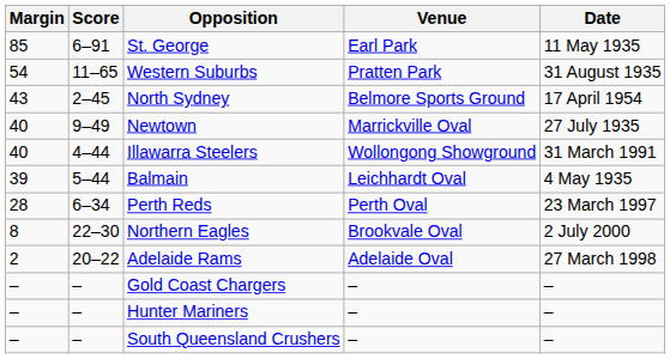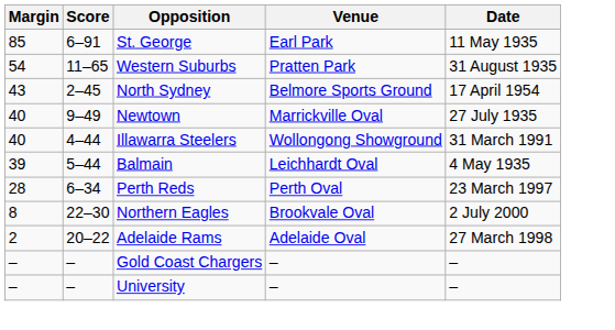- row: – | – | Hunter Mariners | – | –
- row: – | – | South Queensland Crushers | – | –
+ row: – | – | University | – | –
